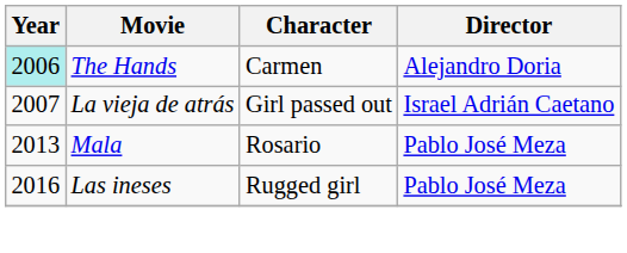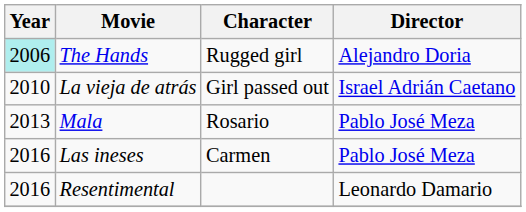The Hands | Character: Carmen -> Rugged girl
La vieja de atrás | Year: 2007 -> 2010
Las ineses | Character: Rugged girl -> Carmen
+ row: 2016 | Resentimental | Leonardo Damario
